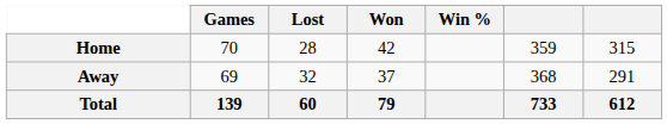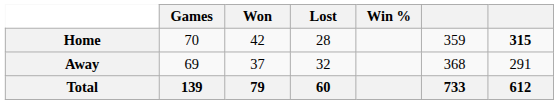columns swapped: Won <-> Lost
Home | column 7: normal -> bold
